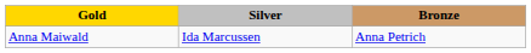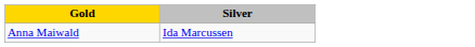- column: Bronze | Anna Petrich
